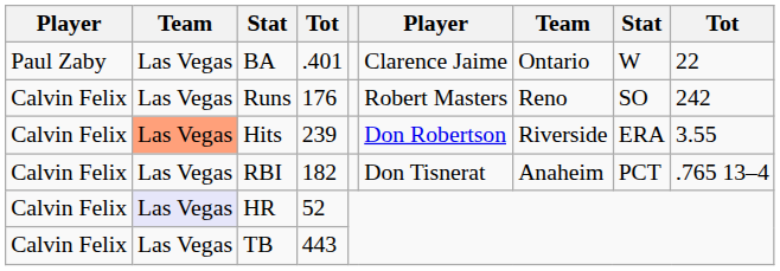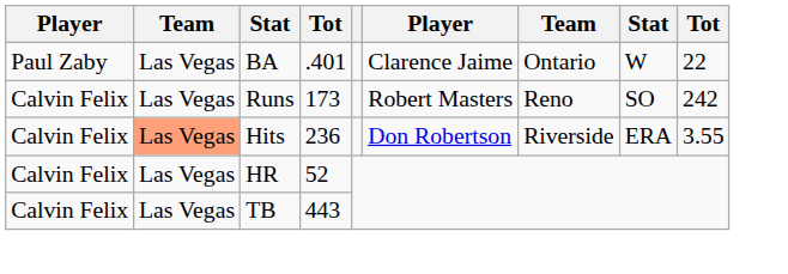Runs | column 4: 176 -> 173
Hits | column 4: 239 -> 236
- row: Calvin Felix | Las Vegas | RBI | 182 | Don Tisnerat | Anaheim | PCT | .765 13–4
HR | column 2: lavender background -> no background
